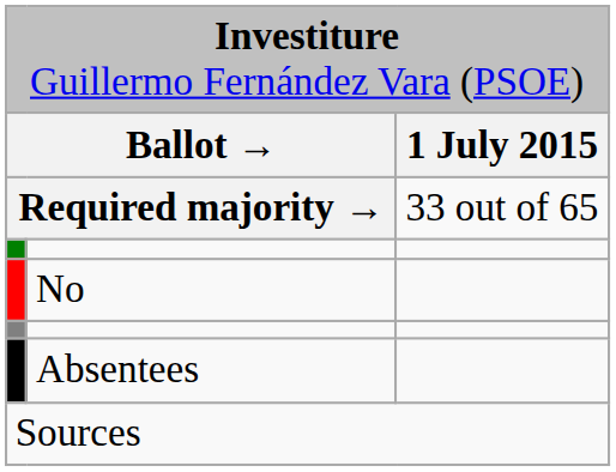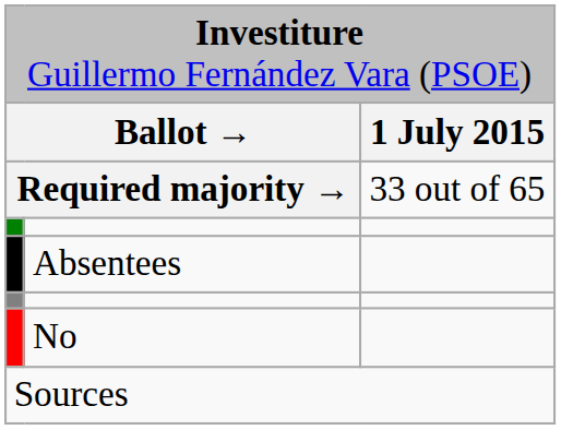rows swapped: No <-> Absentees
